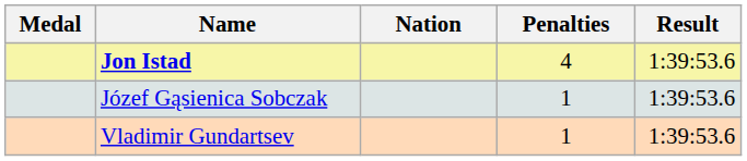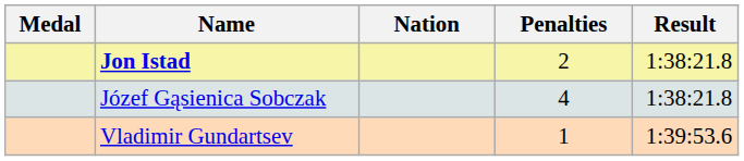Jon Istad | Penalties: 4 -> 2
Jon Istad | Result: 1:39:53.6 -> 1:38:21.8
Józef Gąsienica Sobczak | Penalties: 1 -> 4
Józef Gąsienica Sobczak | Result: 1:39:53.6 -> 1:38:21.8
